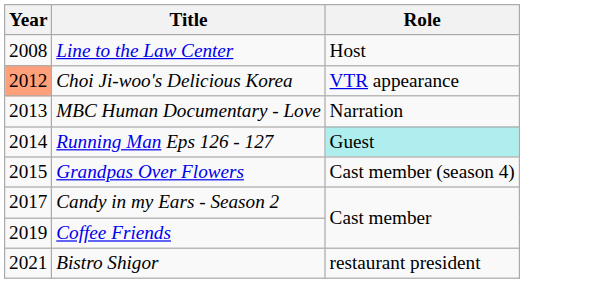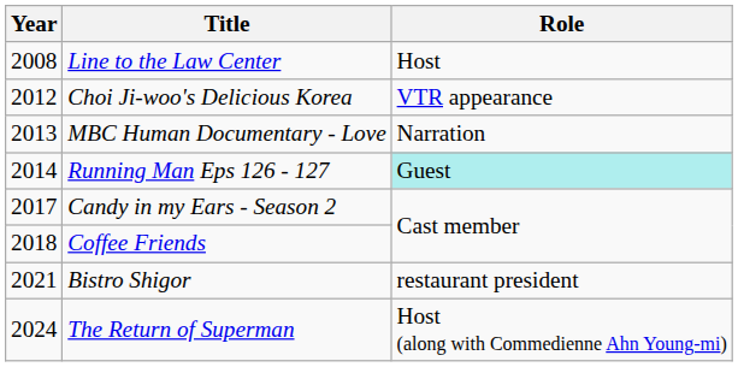Choi Ji-woo's Delicious Korea | Year: lightsalmon background -> no background
- row: 2015 | Grandpas Over Flowers | Cast member (season 4)
Coffee Friends | Year: 2019 -> 2018
+ row: 2024 | The Return of Superman | Host (along with Commedienne Ahn Young-mi)
